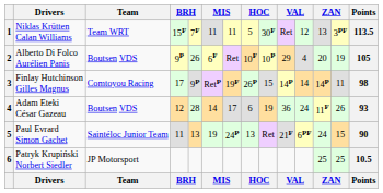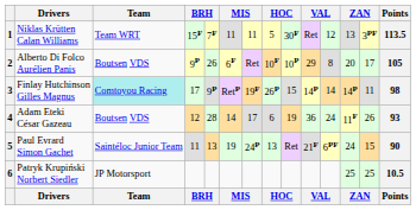Alberto Di Folco Aurélien Panis | column 11: 4 -> 8
Alberto Di Folco Aurélien Panis | column 13: 19 -> 17
Finlay Hutchinson Gilles Magnus | Team: no background -> paleturquoise background
